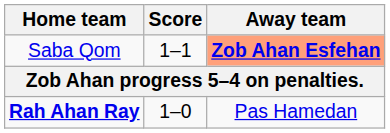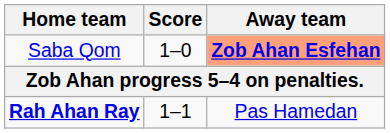Saba Qom | Score: 1–1 -> 1–0
Rah Ahan Ray | Score: 1–0 -> 1–1
